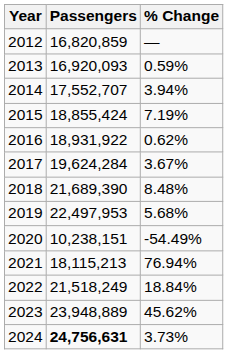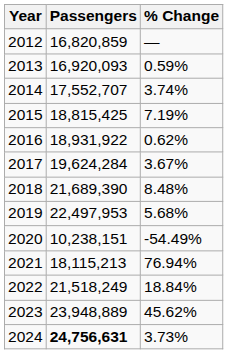2014 | % Change: 3.94% -> 3.74%
2015 | Passengers: 18,855,424 -> 18,815,425
